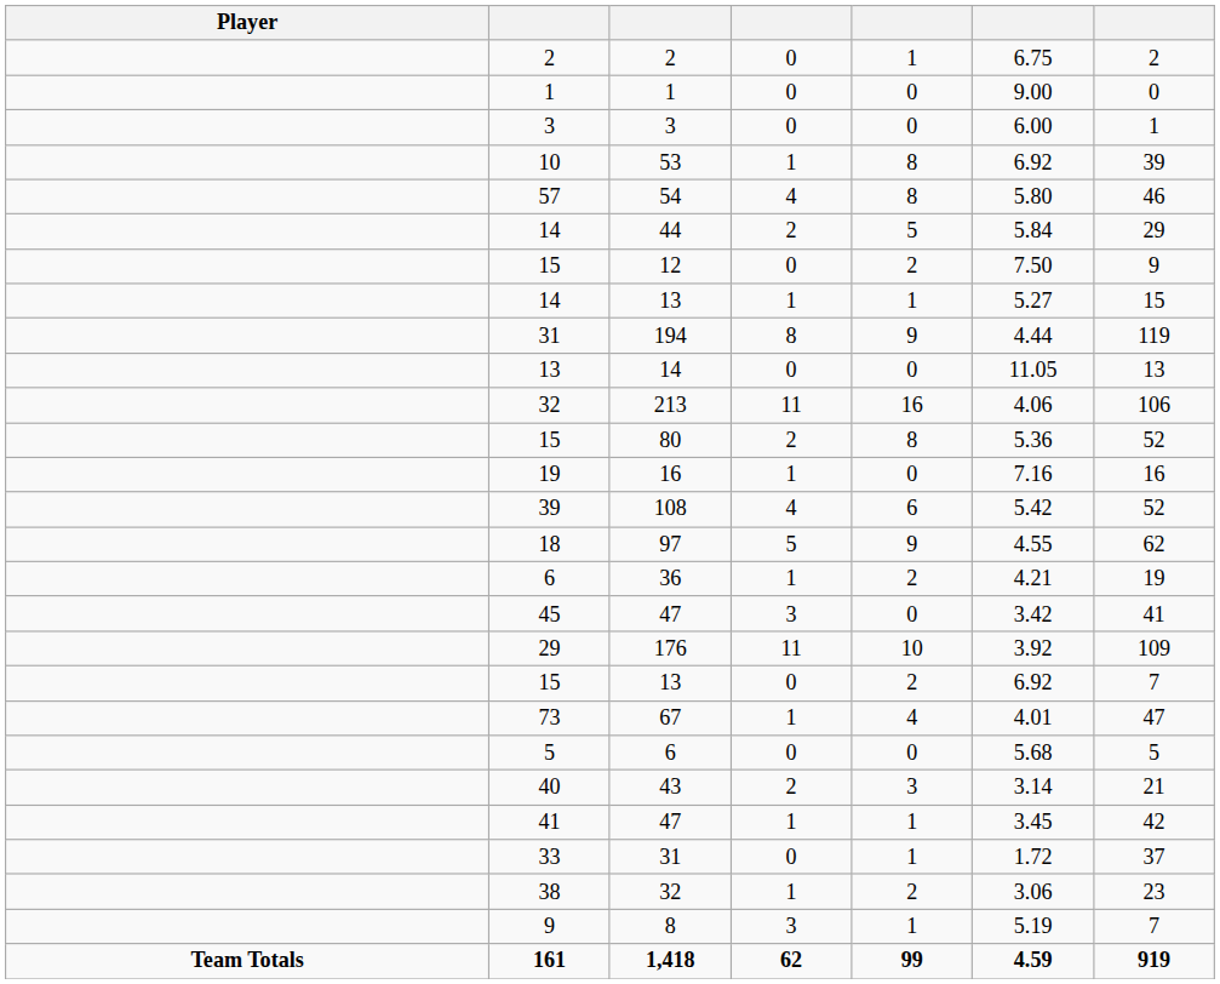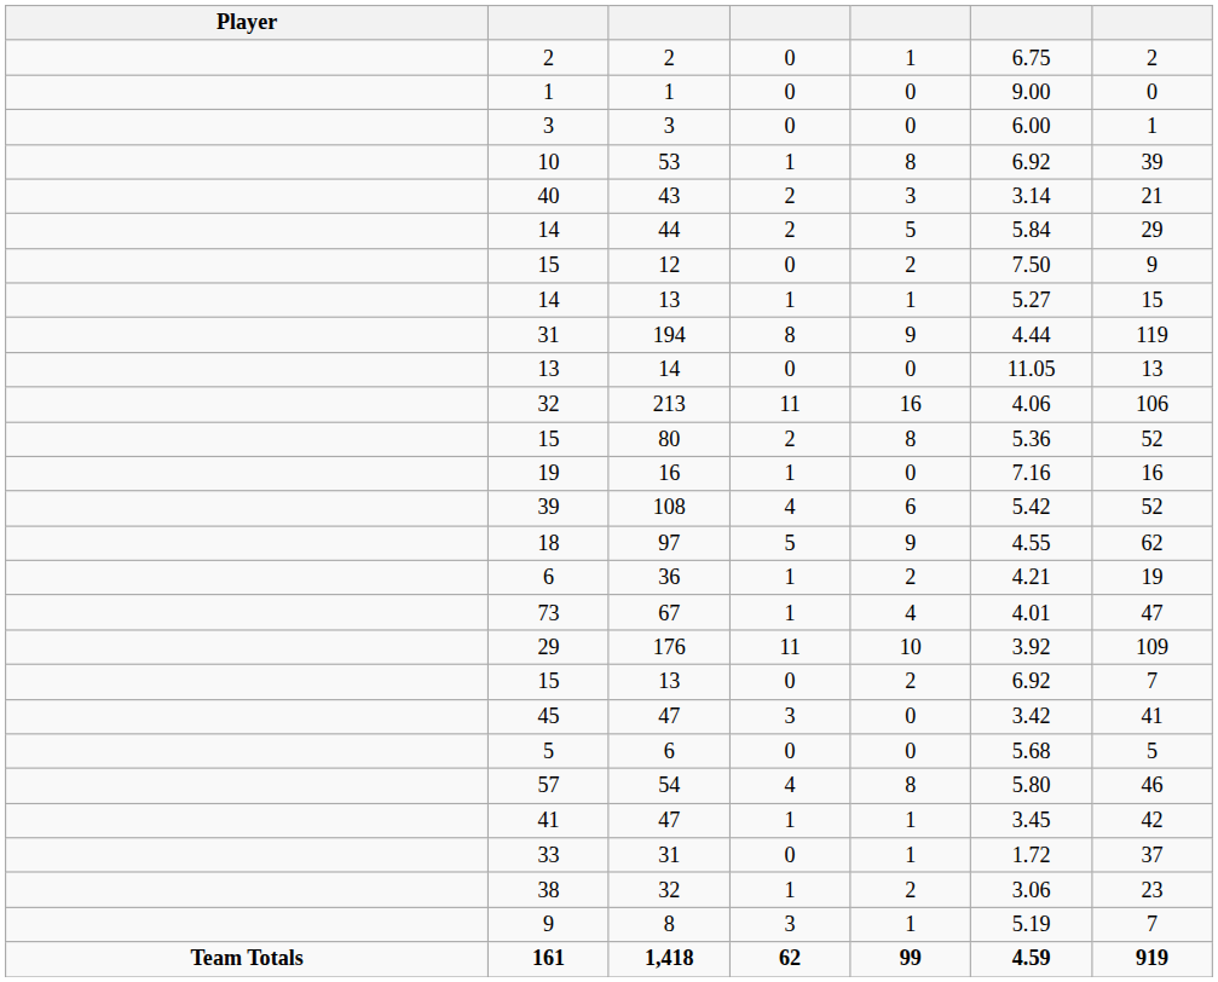rows swapped: 54 <-> 43
rows swapped: 67 <-> 45 / 47
